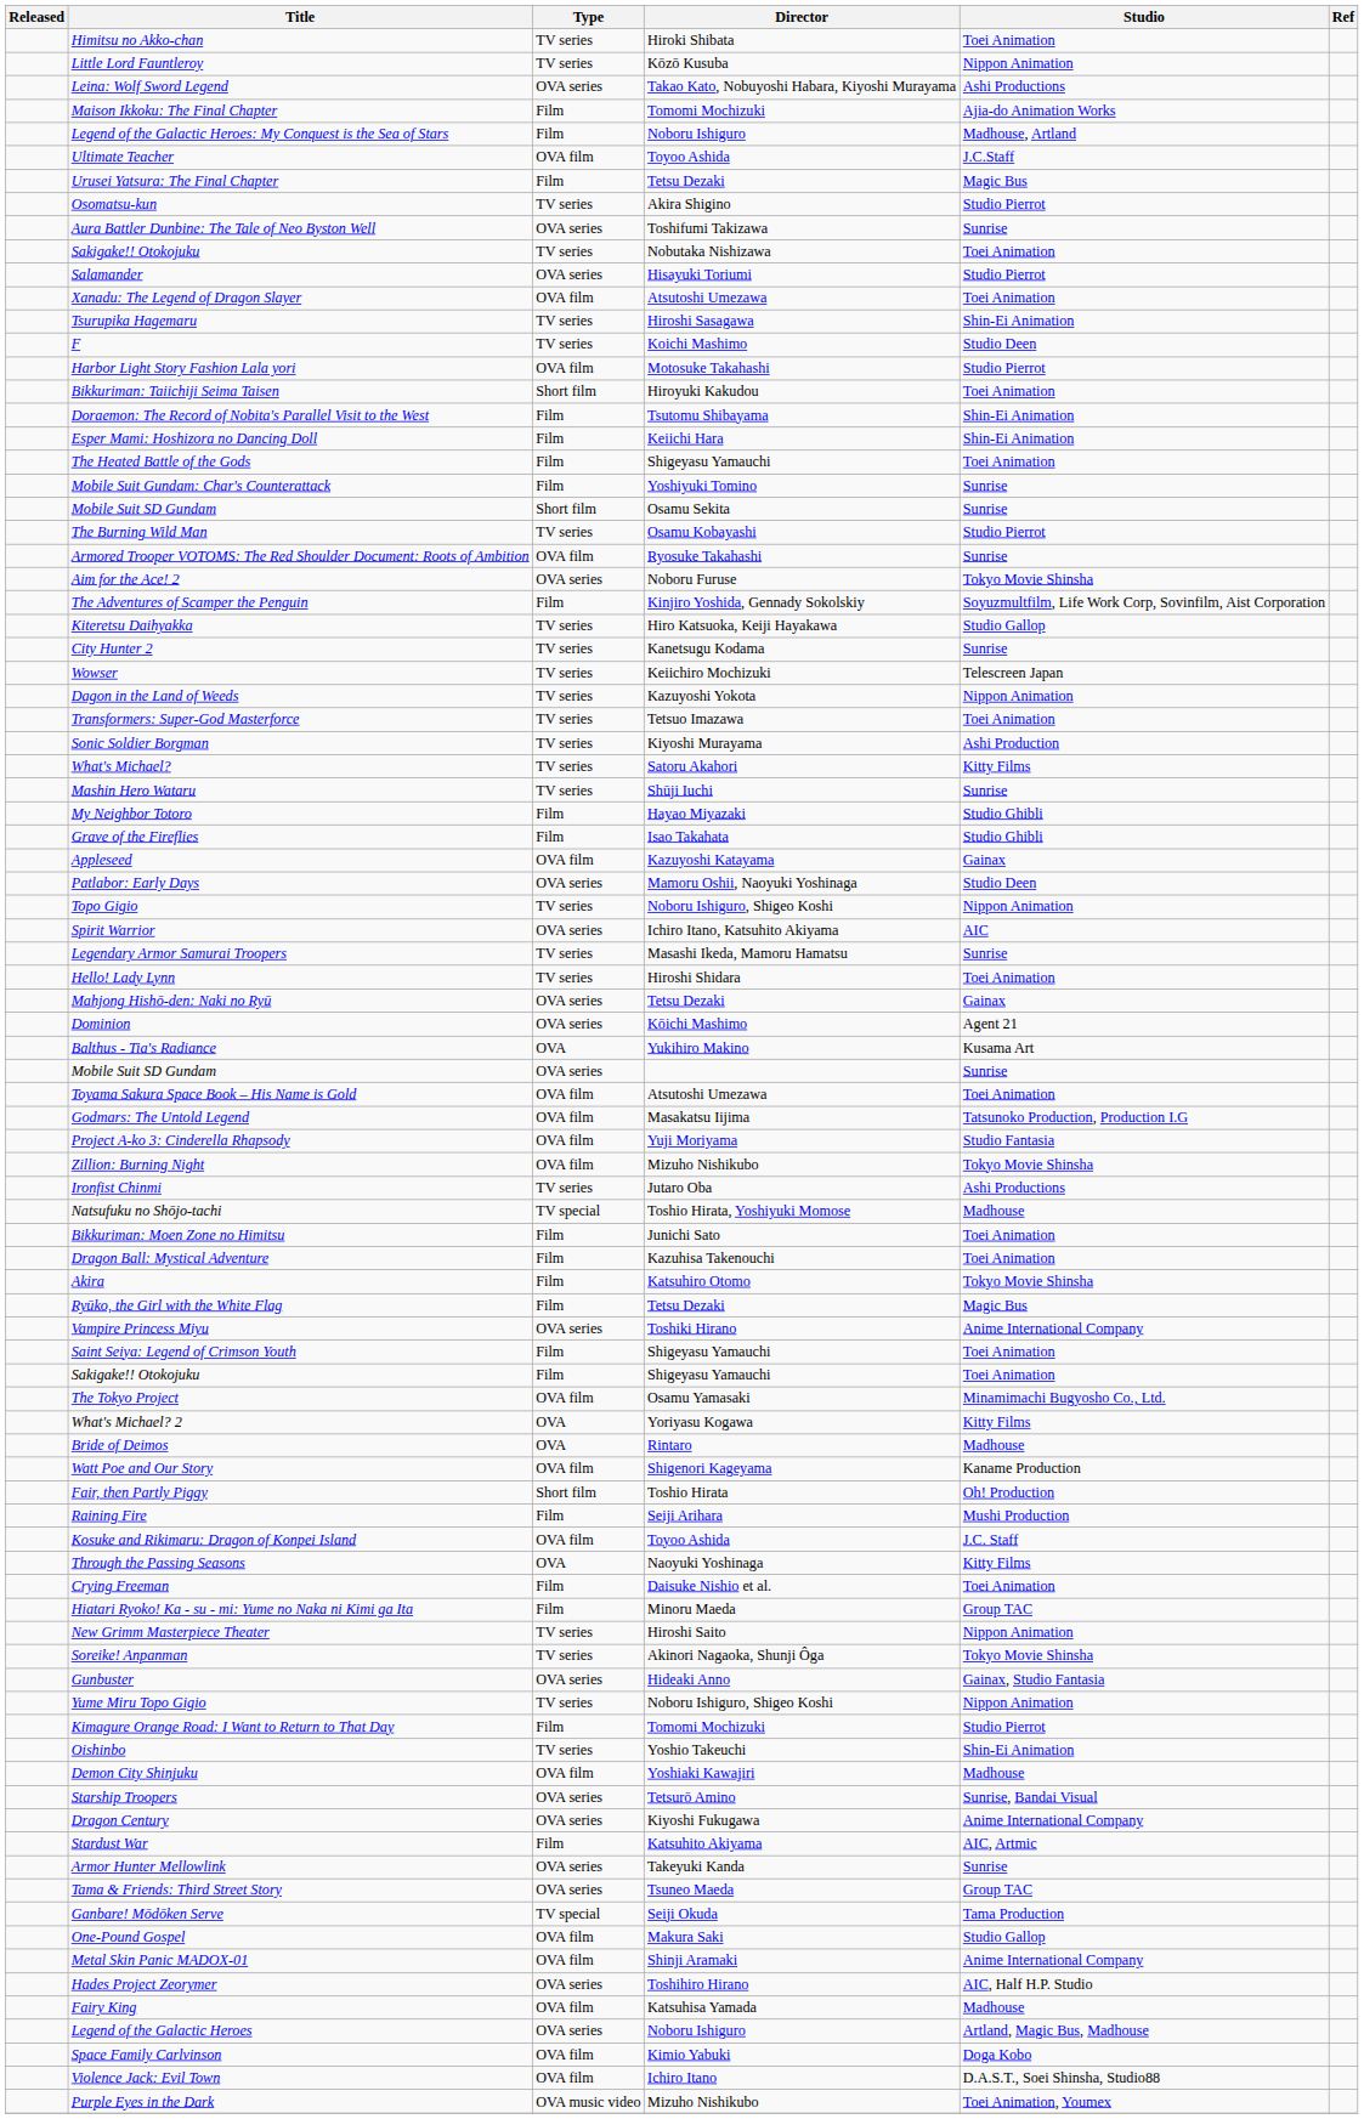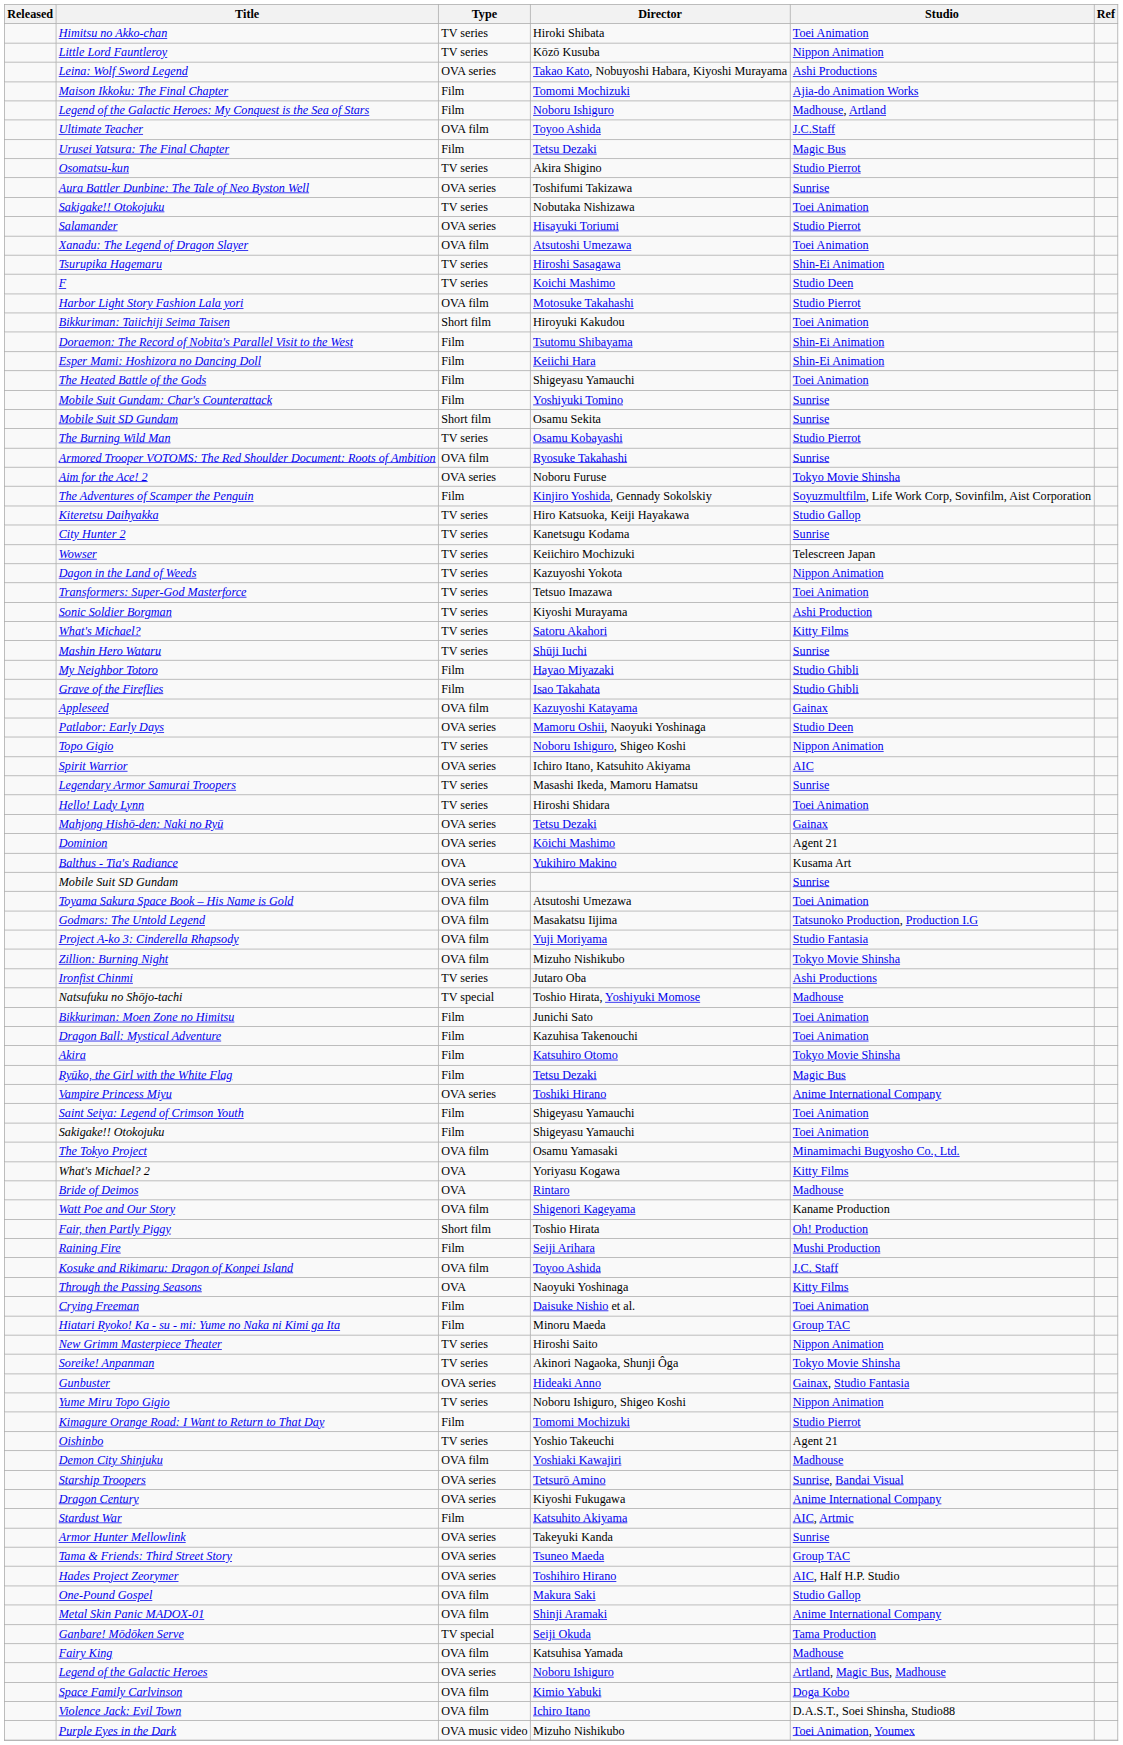Oishinbo | Studio: Shin-Ei Animation -> Agent 21
rows swapped: Hades Project Zeorymer <-> Ganbare! Mōdōken Serve
